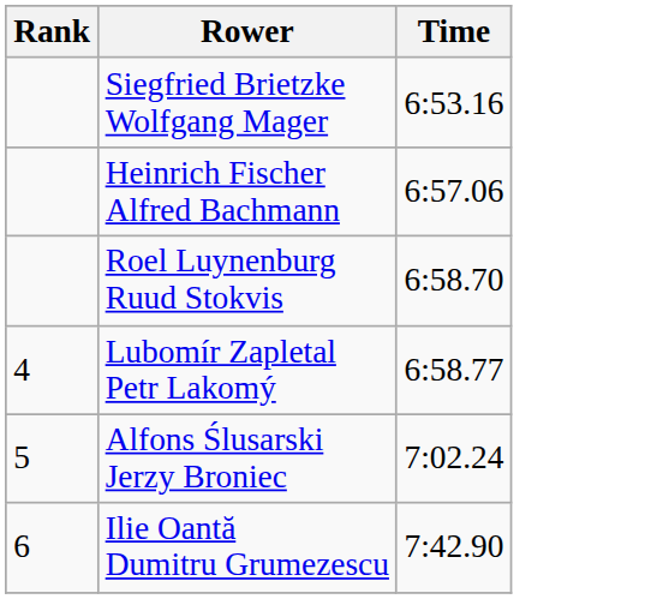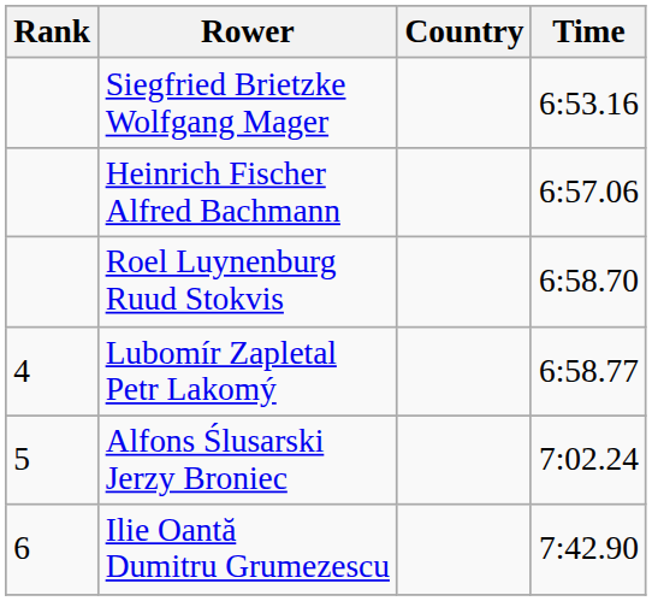+ column: Country
